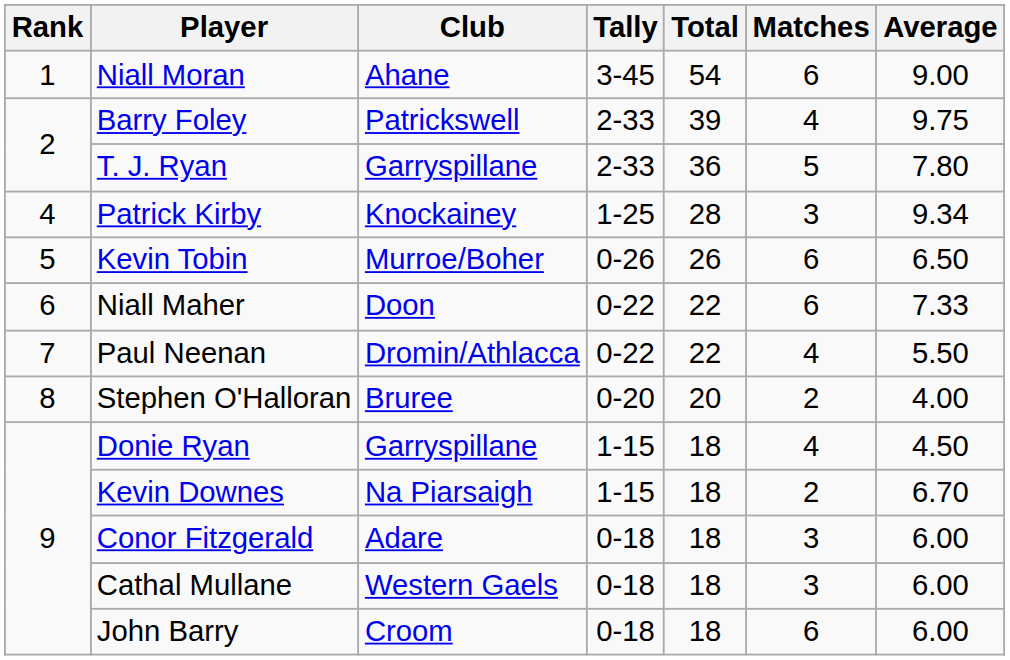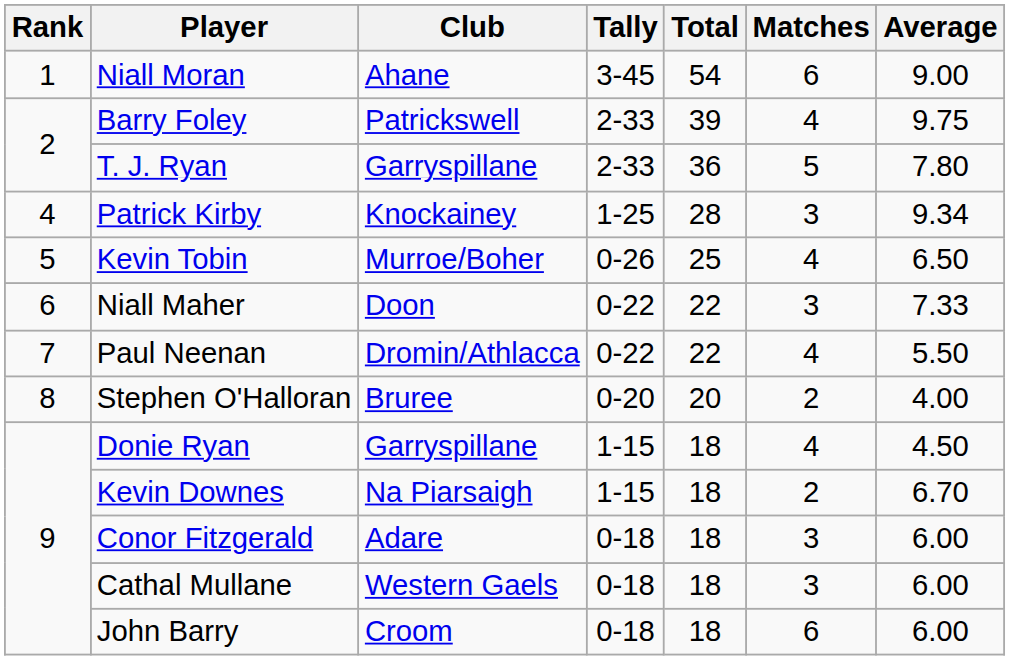Kevin Tobin | Total: 26 -> 25
Kevin Tobin | Matches: 6 -> 4
Niall Maher | Matches: 6 -> 3
